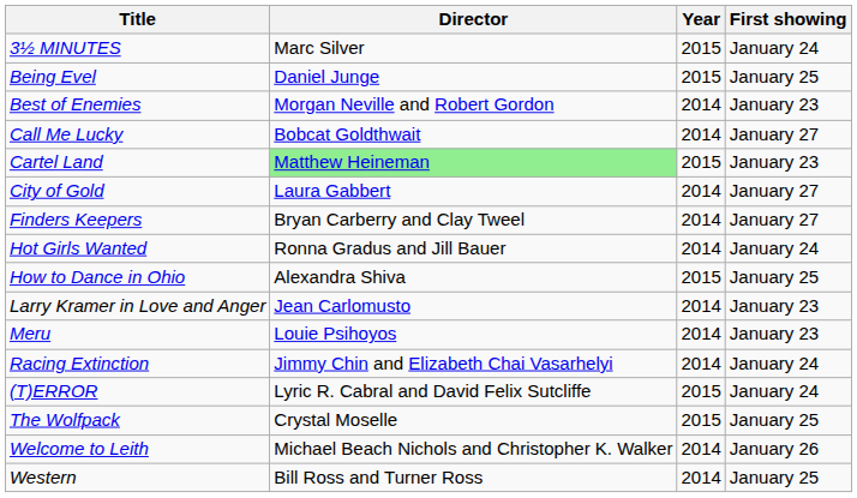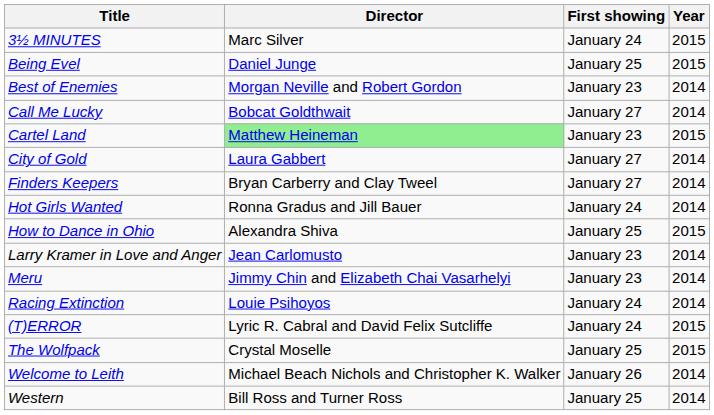columns swapped: Year <-> First showing
Meru | Director: Louie Psihoyos -> Jimmy Chin and Elizabeth Chai Vasarhelyi
Racing Extinction | Director: Jimmy Chin and Elizabeth Chai Vasarhelyi -> Louie Psihoyos
